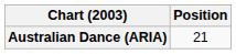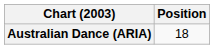Australian Dance (ARIA) | Position: 21 -> 18
